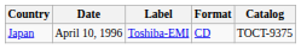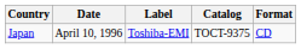columns swapped: Format <-> Catalog
